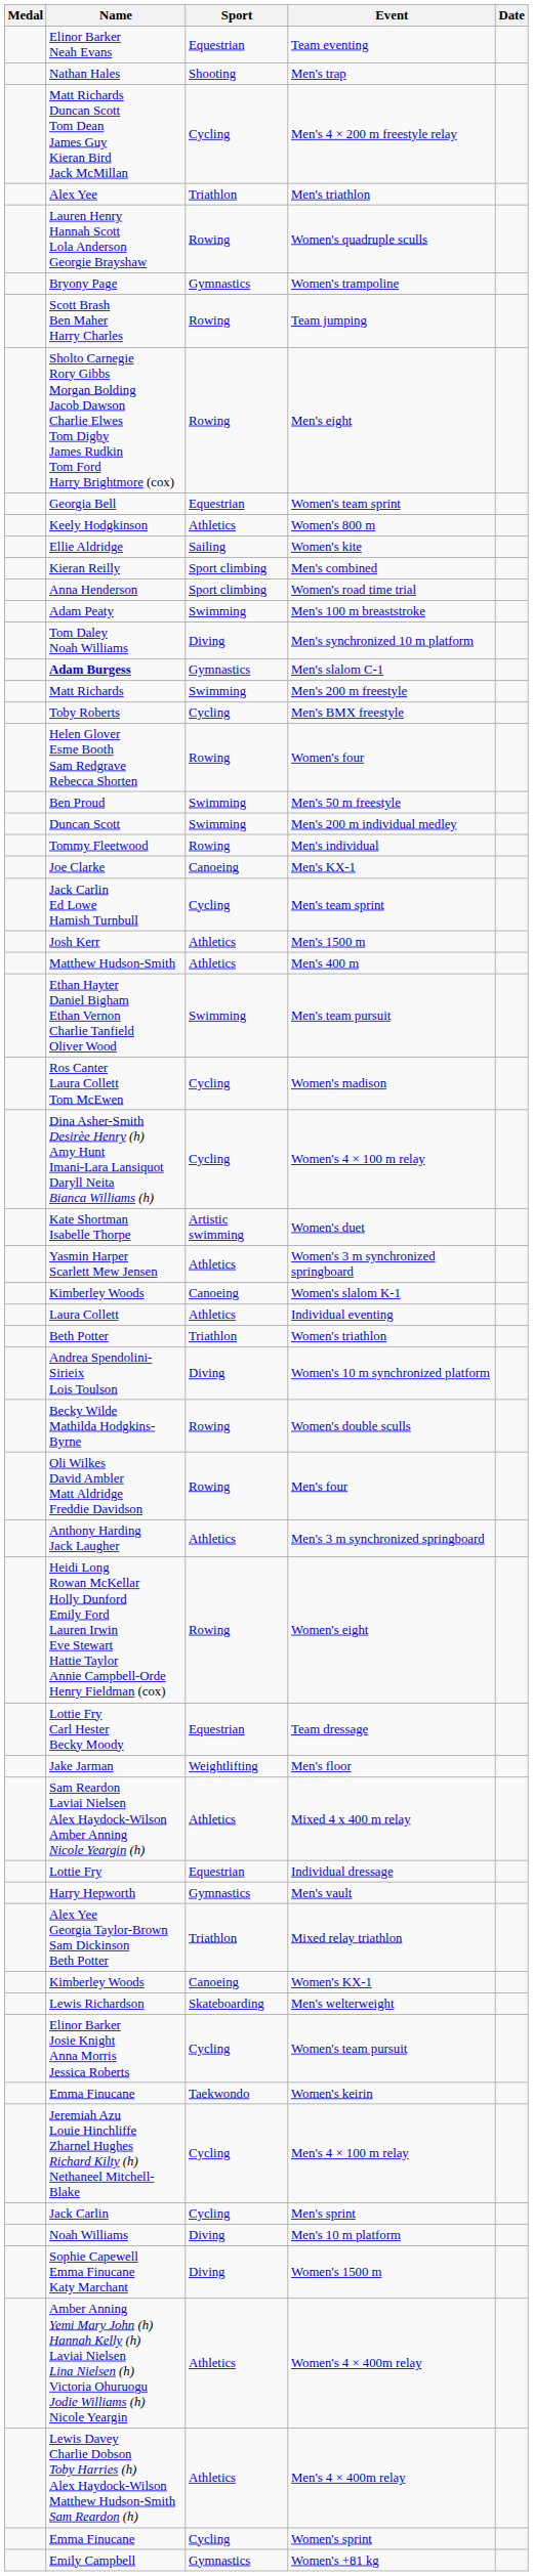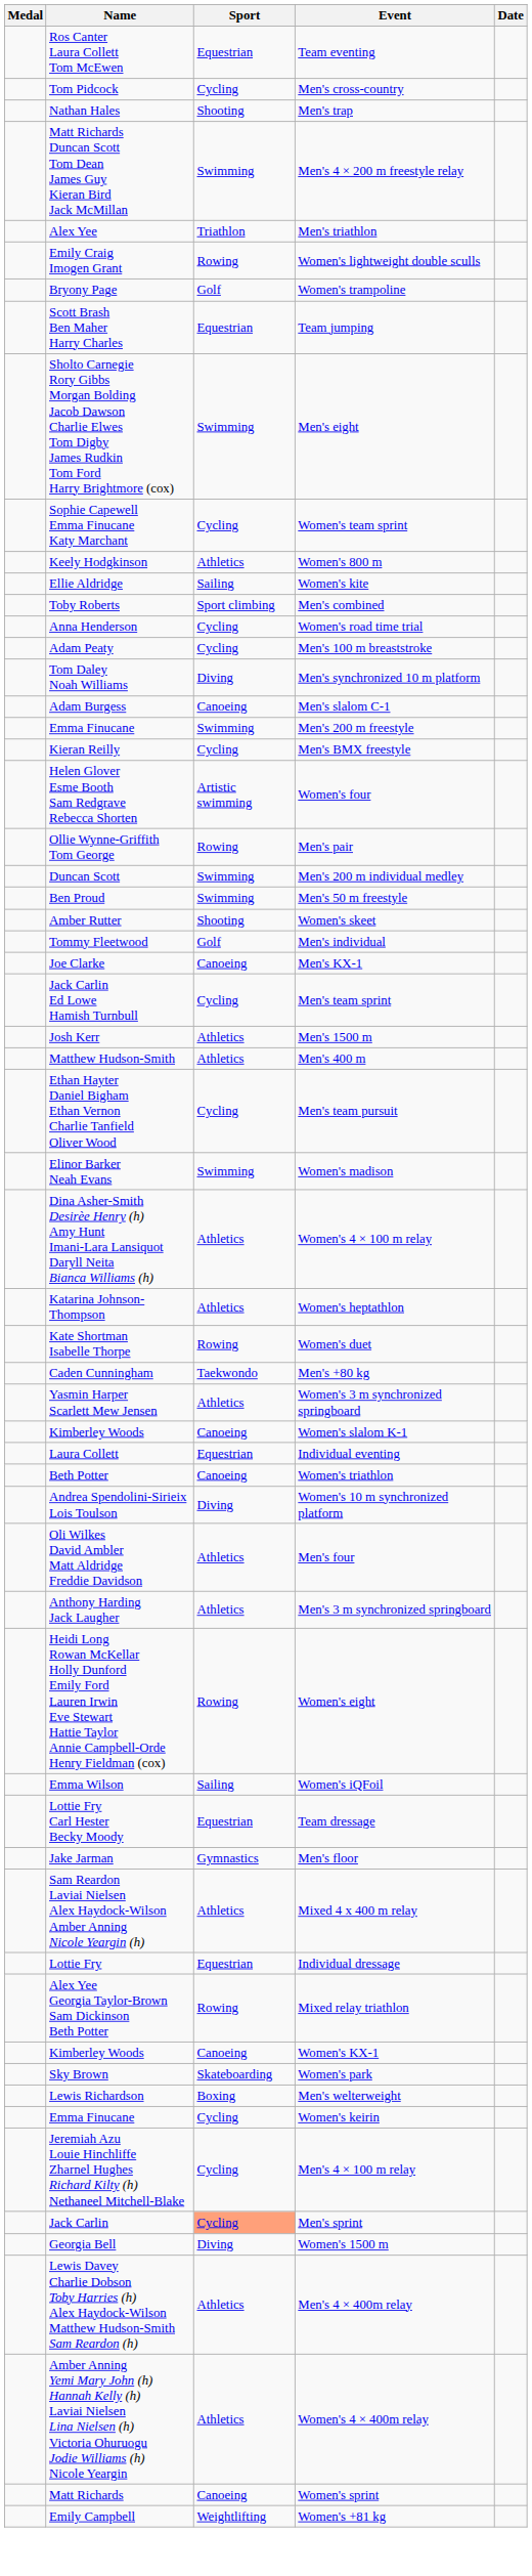Team eventing | Name: Elinor Barker Neah Evans -> Ros Canter Laura Collett Tom McEwen
+ row: Tom Pidcock | Cycling | Men's cross-country
Men's 4 × 200 m freestyle relay | Sport: Cycling -> Swimming
- row: Lauren Henry Hannah Scott Lola Anderson Georgie Brayshaw | Rowing | Women's quadruple sculls
+ row: Emily Craig Imogen Grant | Rowing | Women's lightweight double sculls
Women's trampoline | Sport: Gymnastics -> Golf
Team jumping | Sport: Rowing -> Equestrian
Men's eight | Sport: Rowing -> Swimming
Women's team sprint | Name: Georgia Bell -> Sophie Capewell Emma Finucane Katy Marchant
Women's team sprint | Sport: Equestrian -> Cycling
Men's combined | Name: Kieran Reilly -> Toby Roberts
Women's road time trial | Sport: Sport climbing -> Cycling
Men's 100 m breaststroke | Sport: Swimming -> Cycling
Men's slalom C-1 | Name: bold -> normal
Men's slalom C-1 | Sport: Gymnastics -> Canoeing
Men's 200 m freestyle | Name: Matt Richards -> Emma Finucane
Men's BMX freestyle | Name: Toby Roberts -> Kieran Reilly
Women's four | Sport: Rowing -> Artistic swimming
+ row: Ollie Wynne-Griffith Tom George | Rowing | Men's pair
rows swapped: Men's 50 m freestyle <-> Men's 200 m individual medley
+ row: Amber Rutter | Shooting | Women's skeet
Men's individual | Sport: Rowing -> Golf
Men's team pursuit | Sport: Swimming -> Cycling
Women's madison | Name: Ros Canter Laura Collett Tom McEwen -> Elinor Barker Neah Evans
Women's madison | Sport: Cycling -> Swimming
Women's 4 × 100 m relay | Sport: Cycling -> Athletics
+ row: Katarina Johnson-Thompson | Athletics | Women's heptathlon
Women's duet | Sport: Artistic swimming -> Rowing
+ row: Caden Cunningham | Taekwondo | Men's +80 kg
Individual eventing | Sport: Athletics -> Equestrian
Women's triathlon | Sport: Triathlon -> Canoeing
- row: Becky Wilde Mathilda Hodgkins-Byrne | Rowing | Women's double sculls
Men's four | Sport: Rowing -> Athletics
+ row: Emma Wilson | Sailing | Women's iQFoil
Men's floor | Sport: Weightlifting -> Gymnastics
- row: Harry Hepworth | Gymnastics | Men's vault
Mixed relay triathlon | Sport: Triathlon -> Rowing
+ row: Sky Brown | Skateboarding | Women's park
Men's welterweight | Sport: Skateboarding -> Boxing
- row: Elinor Barker Josie Knight Anna Morris Jessica Roberts | Cycling | Women's team pursuit
Women's keirin | Sport: Taekwondo -> Cycling
Men's sprint | Sport: no background -> lightsalmon background
- row: Noah Williams | Diving | Men's 10 m platform
Women's 1500 m | Name: Sophie Capewell Emma Finucane Katy Marchant -> Georgia Bell
rows swapped: Men's 4 × 400m relay <-> Women's 4 × 400m relay
Women's sprint | Name: Emma Finucane -> Matt Richards
Women's sprint | Sport: Cycling -> Canoeing
Women's +81 kg | Sport: Gymnastics -> Weightlifting
